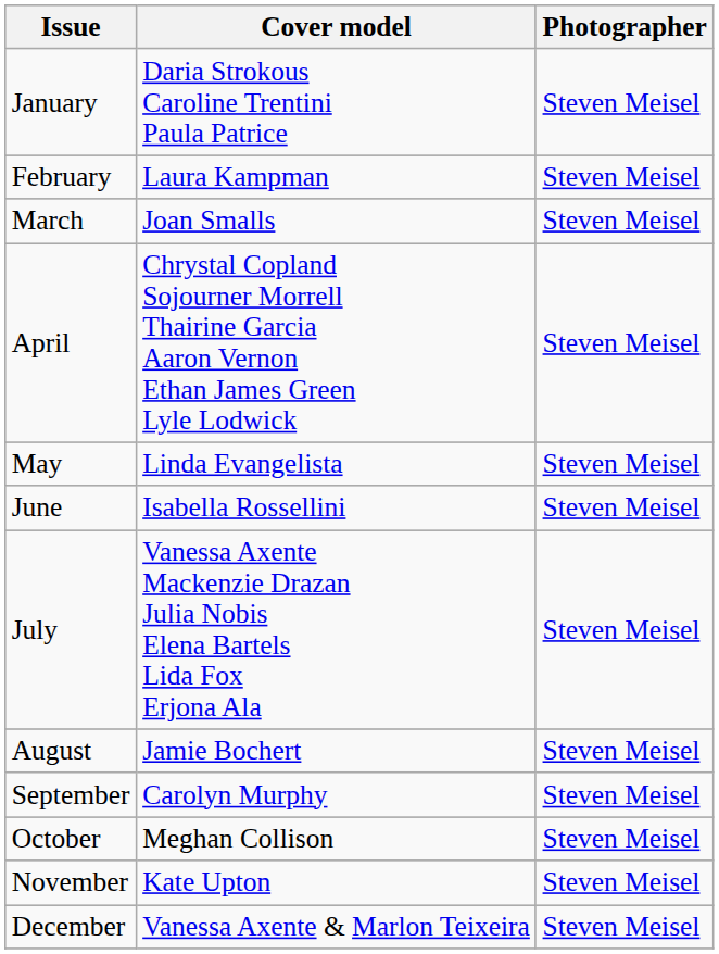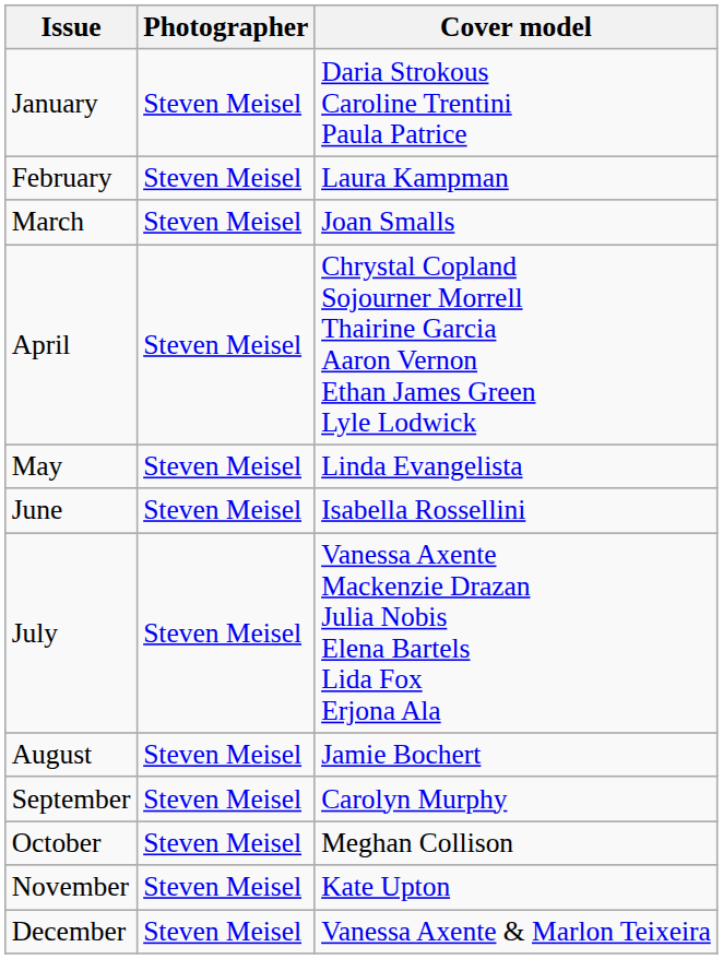columns swapped: Cover model <-> Photographer
